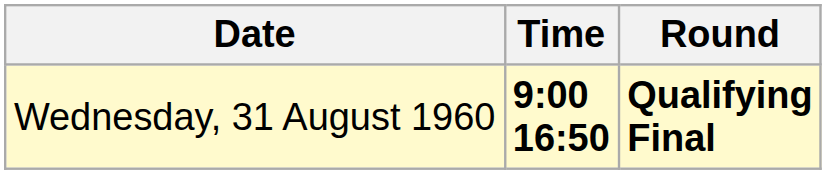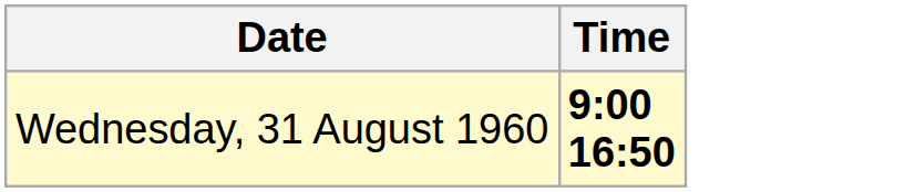- column: Round | Qualifying Final
